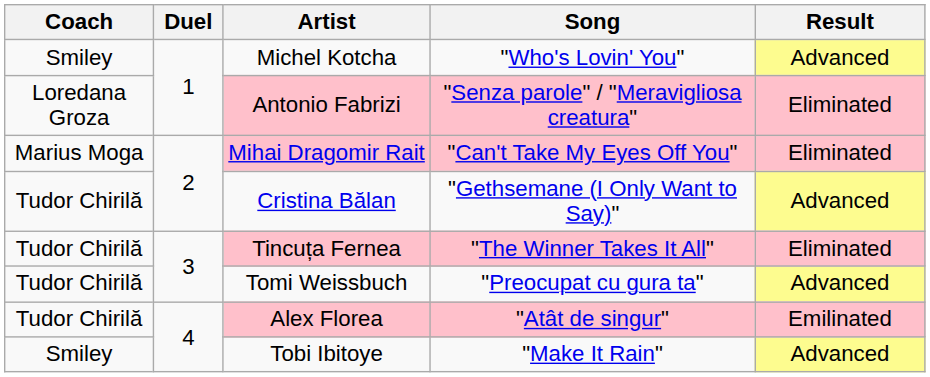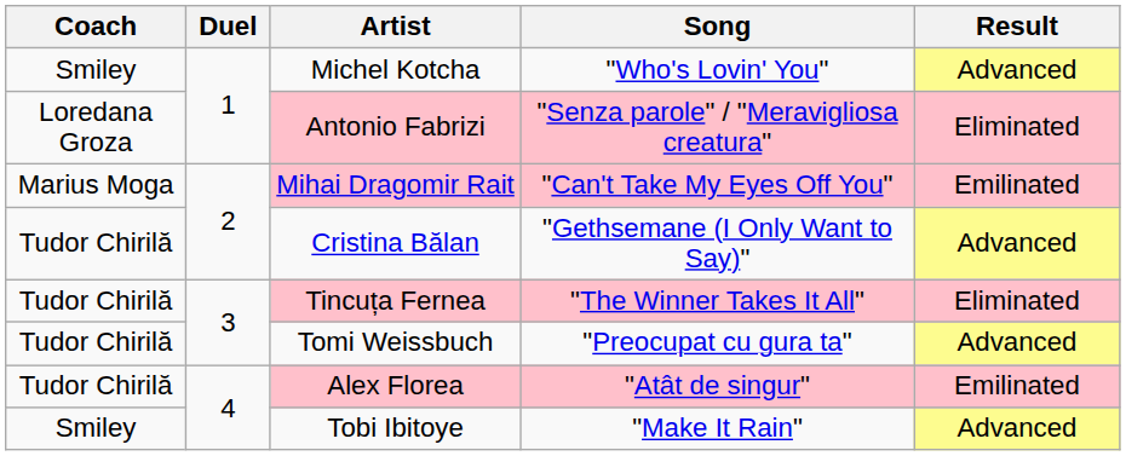Mihai Dragomir Rait | Result: Eliminated -> Emilinated
